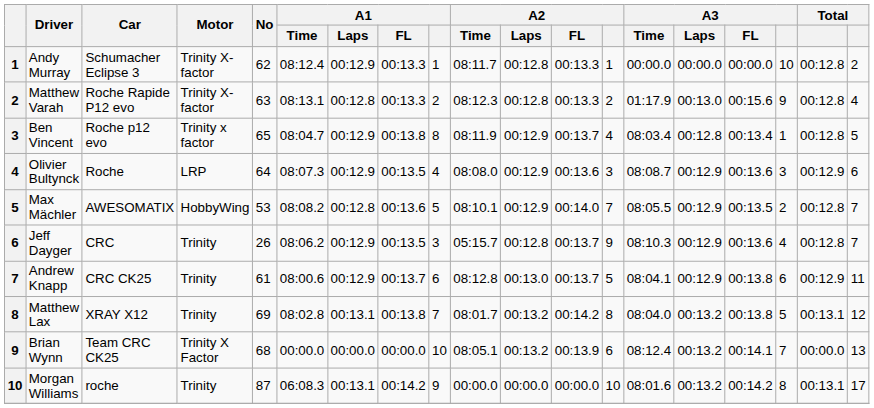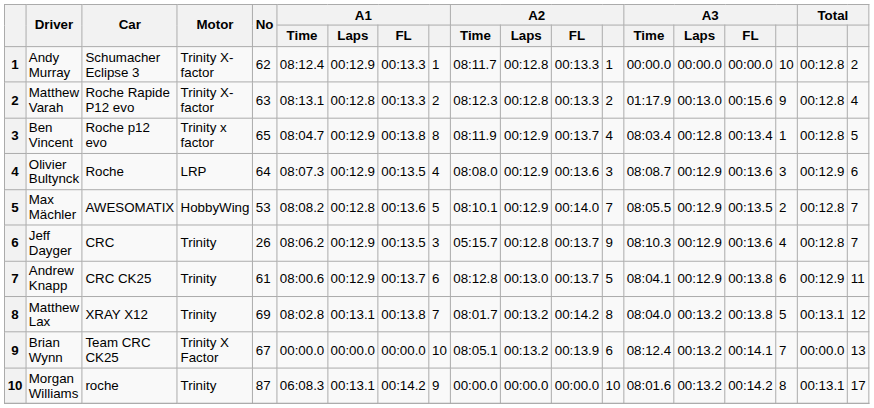Brian Wynn | No: 68 -> 67
